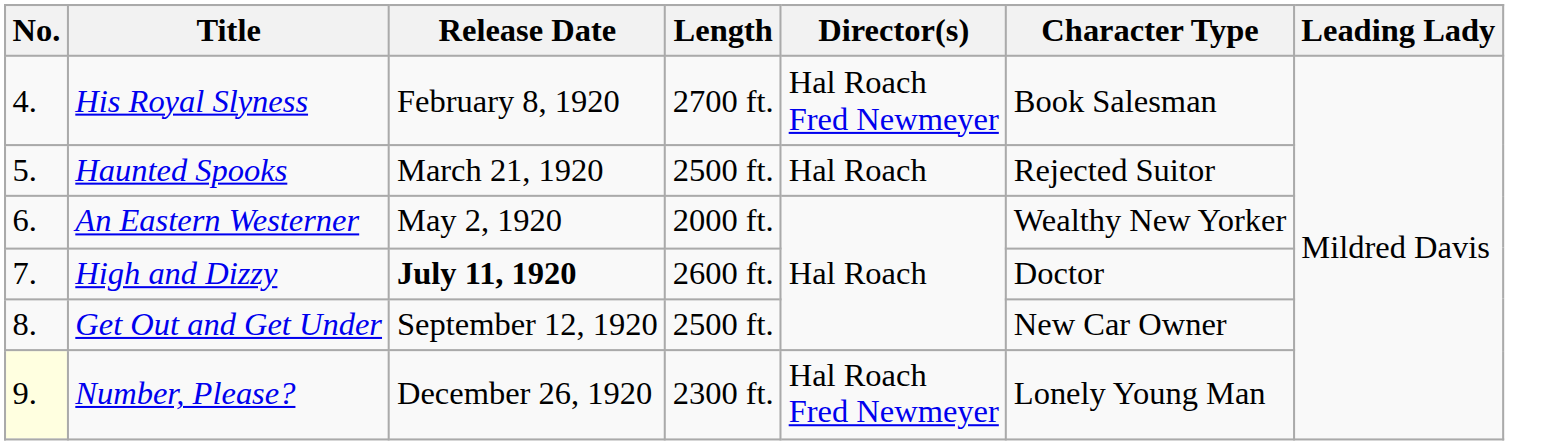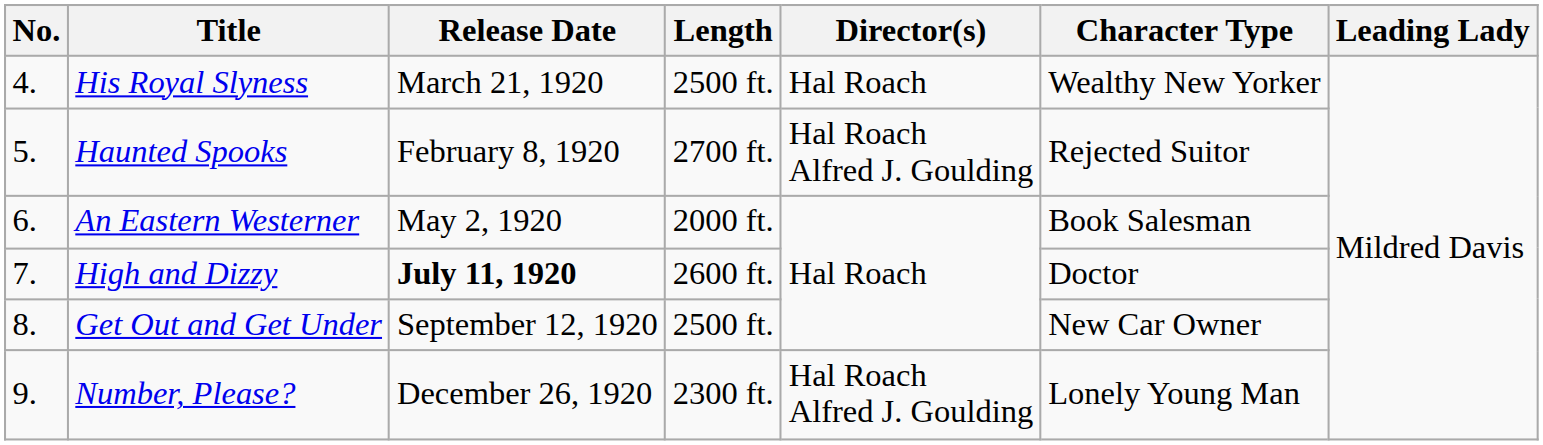His Royal Slyness | Release Date: February 8, 1920 -> March 21, 1920
His Royal Slyness | Length: 2700 ft. -> 2500 ft.
His Royal Slyness | Director(s): Hal Roach Fred Newmeyer -> Hal Roach
His Royal Slyness | Character Type: Book Salesman -> Wealthy New Yorker
Haunted Spooks | Release Date: March 21, 1920 -> February 8, 1920
Haunted Spooks | Length: 2500 ft. -> 2700 ft.
Haunted Spooks | Director(s): Hal Roach -> Hal Roach Alfred J. Goulding
An Eastern Westerner | Character Type: Wealthy New Yorker -> Book Salesman
Number, Please? | No.: lightyellow background -> no background
Number, Please? | Director(s): Hal Roach Fred Newmeyer -> Hal Roach Alfred J. Goulding
